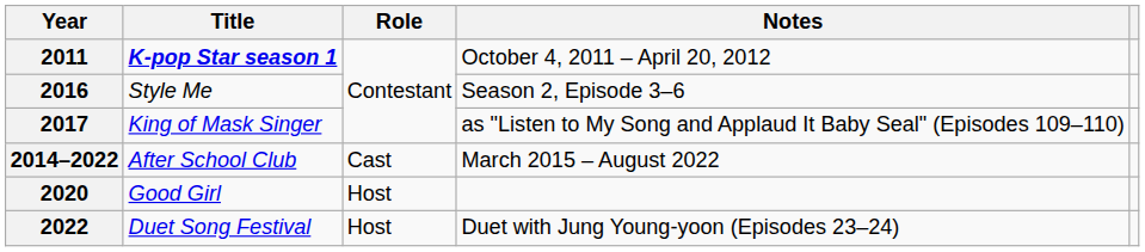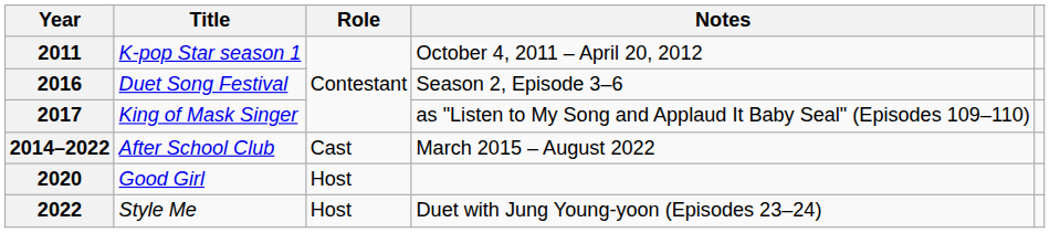2011 | Title: bold -> normal
2016 | Title: Style Me -> Duet Song Festival
2022 | Title: Duet Song Festival -> Style Me
